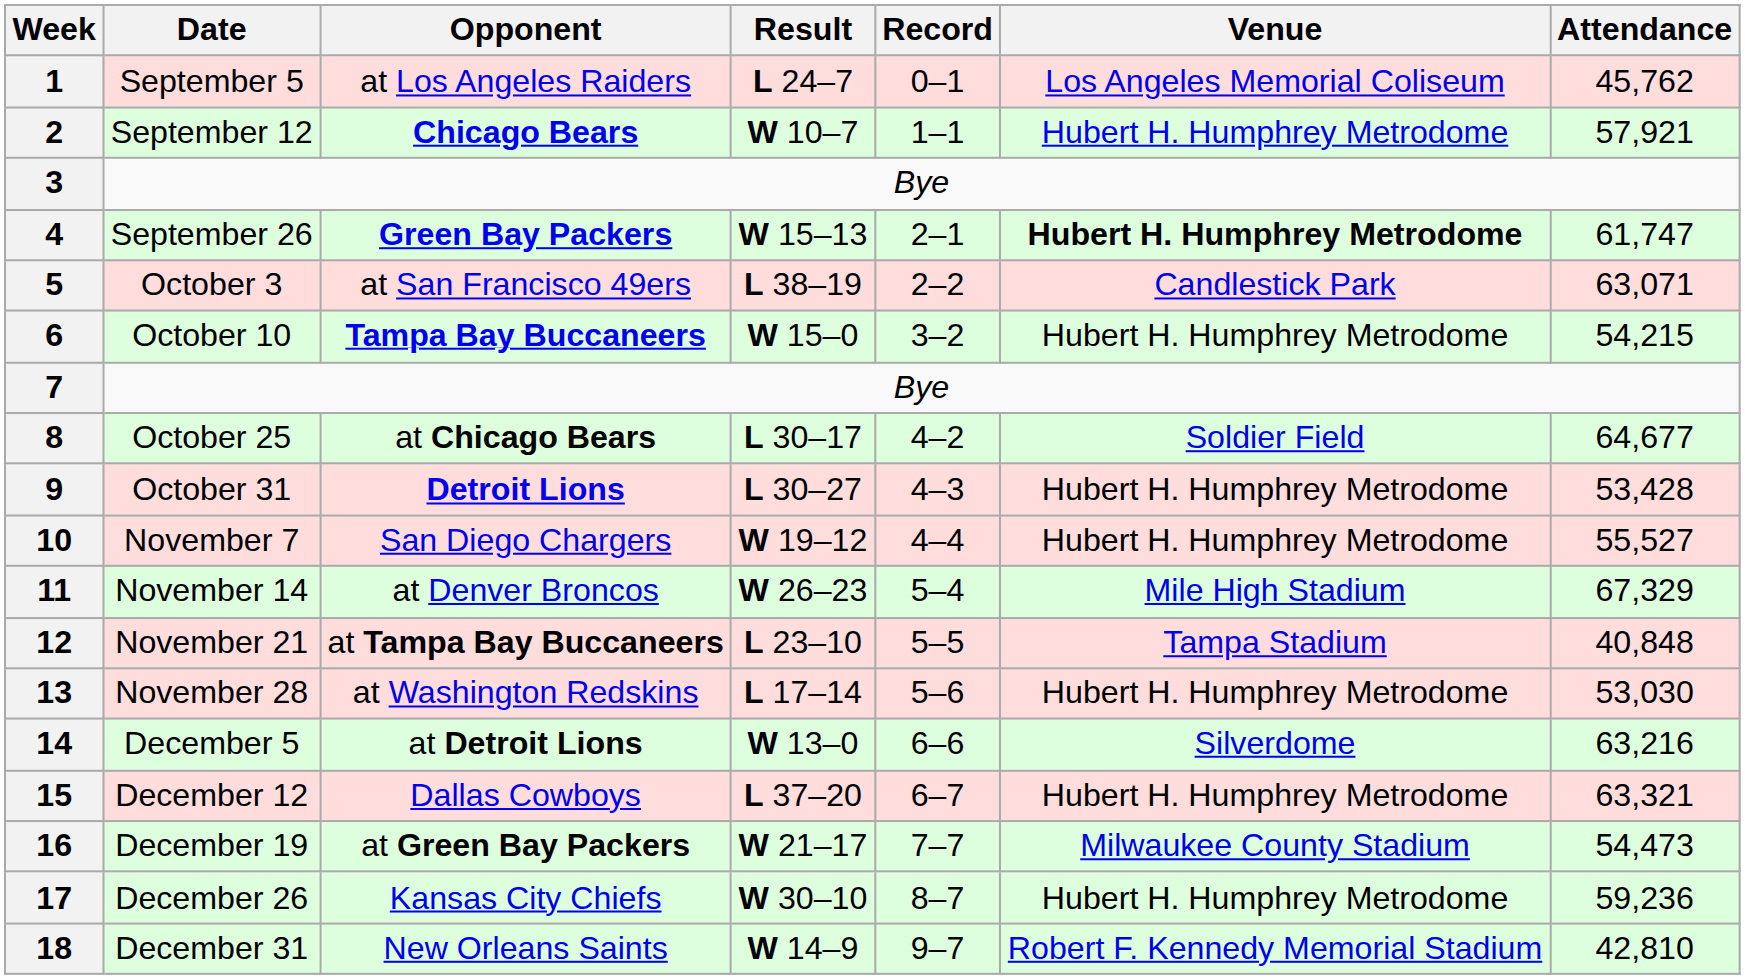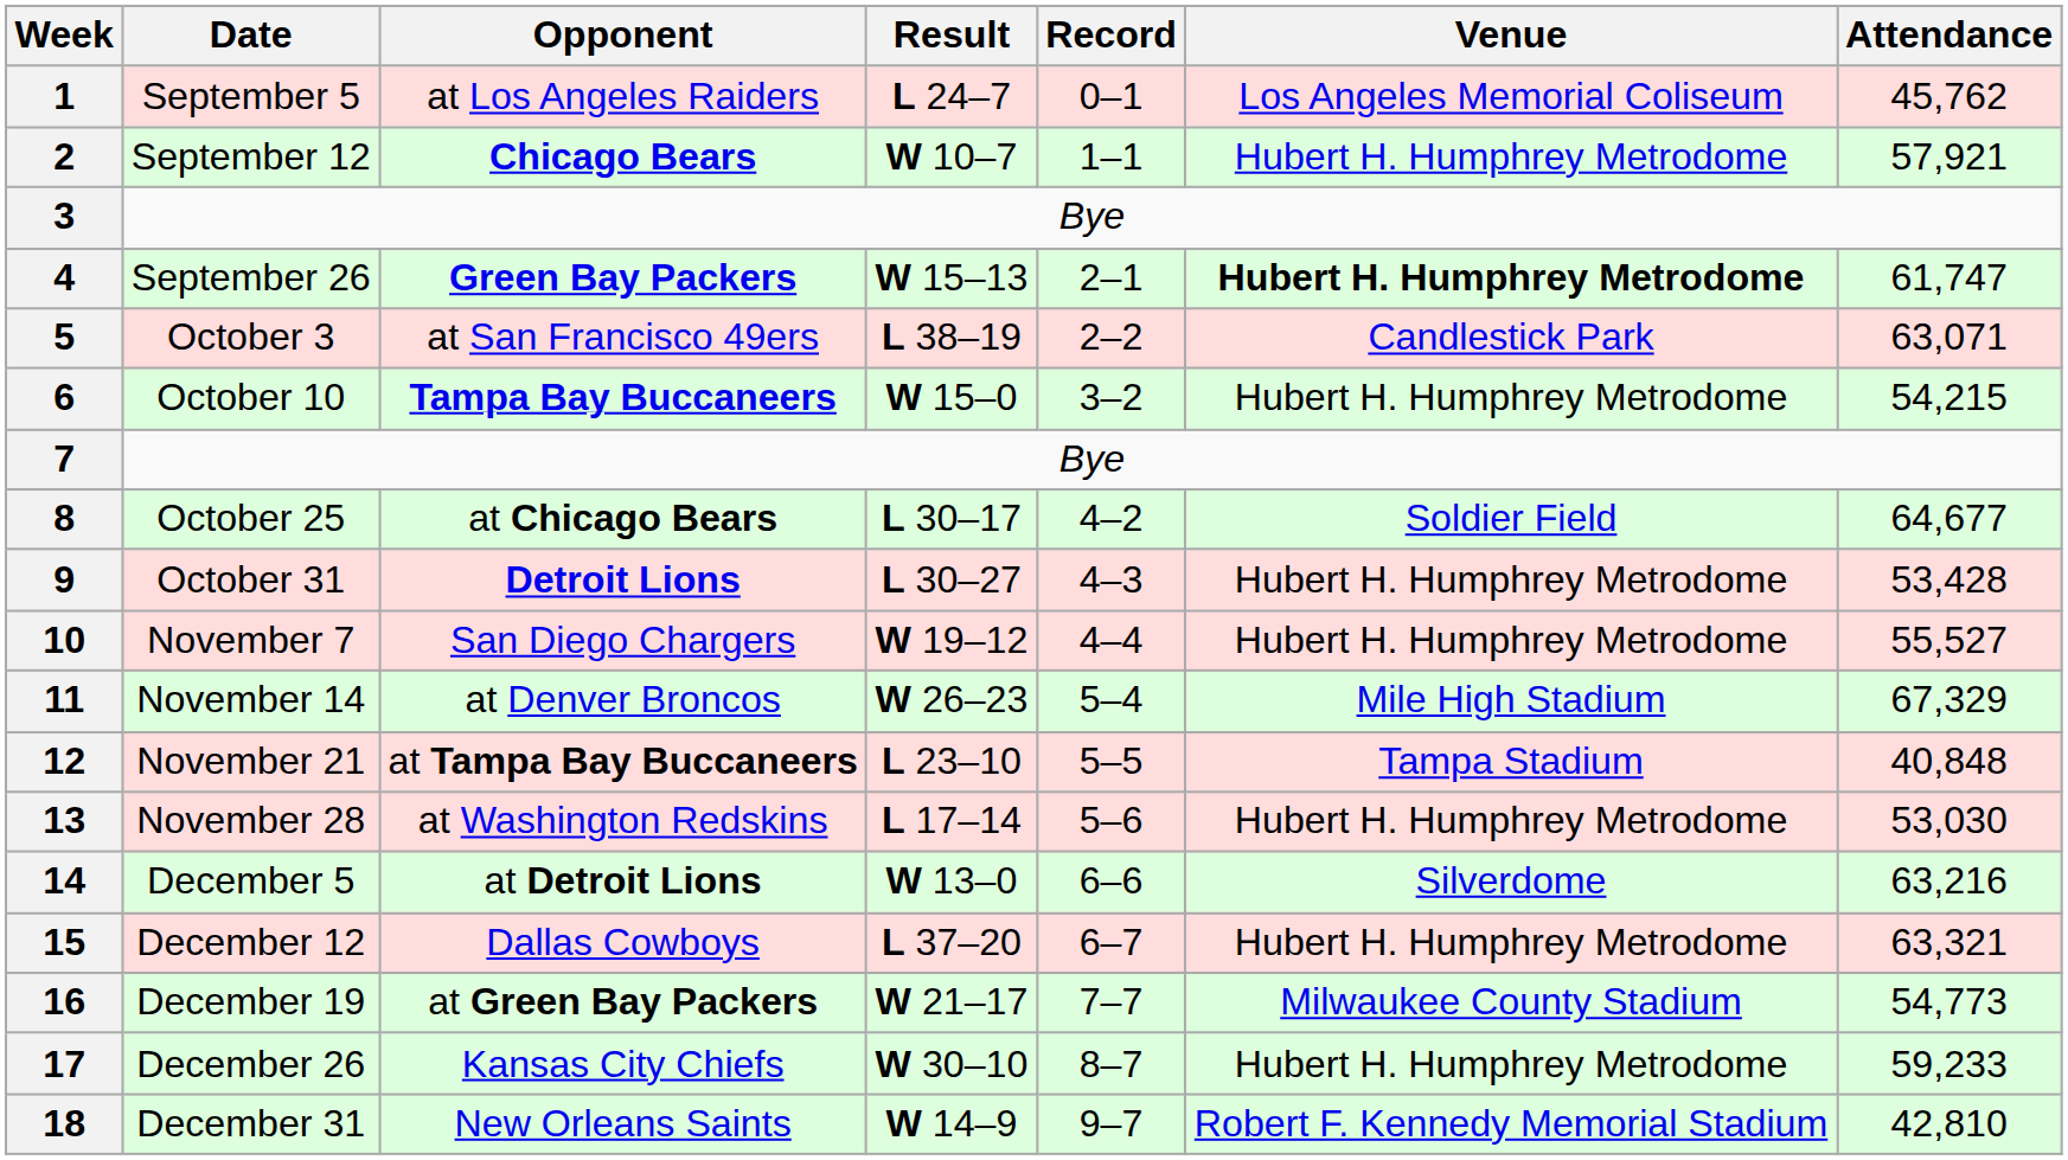16 | Attendance: 54,473 -> 54,773
17 | Attendance: 59,236 -> 59,233
